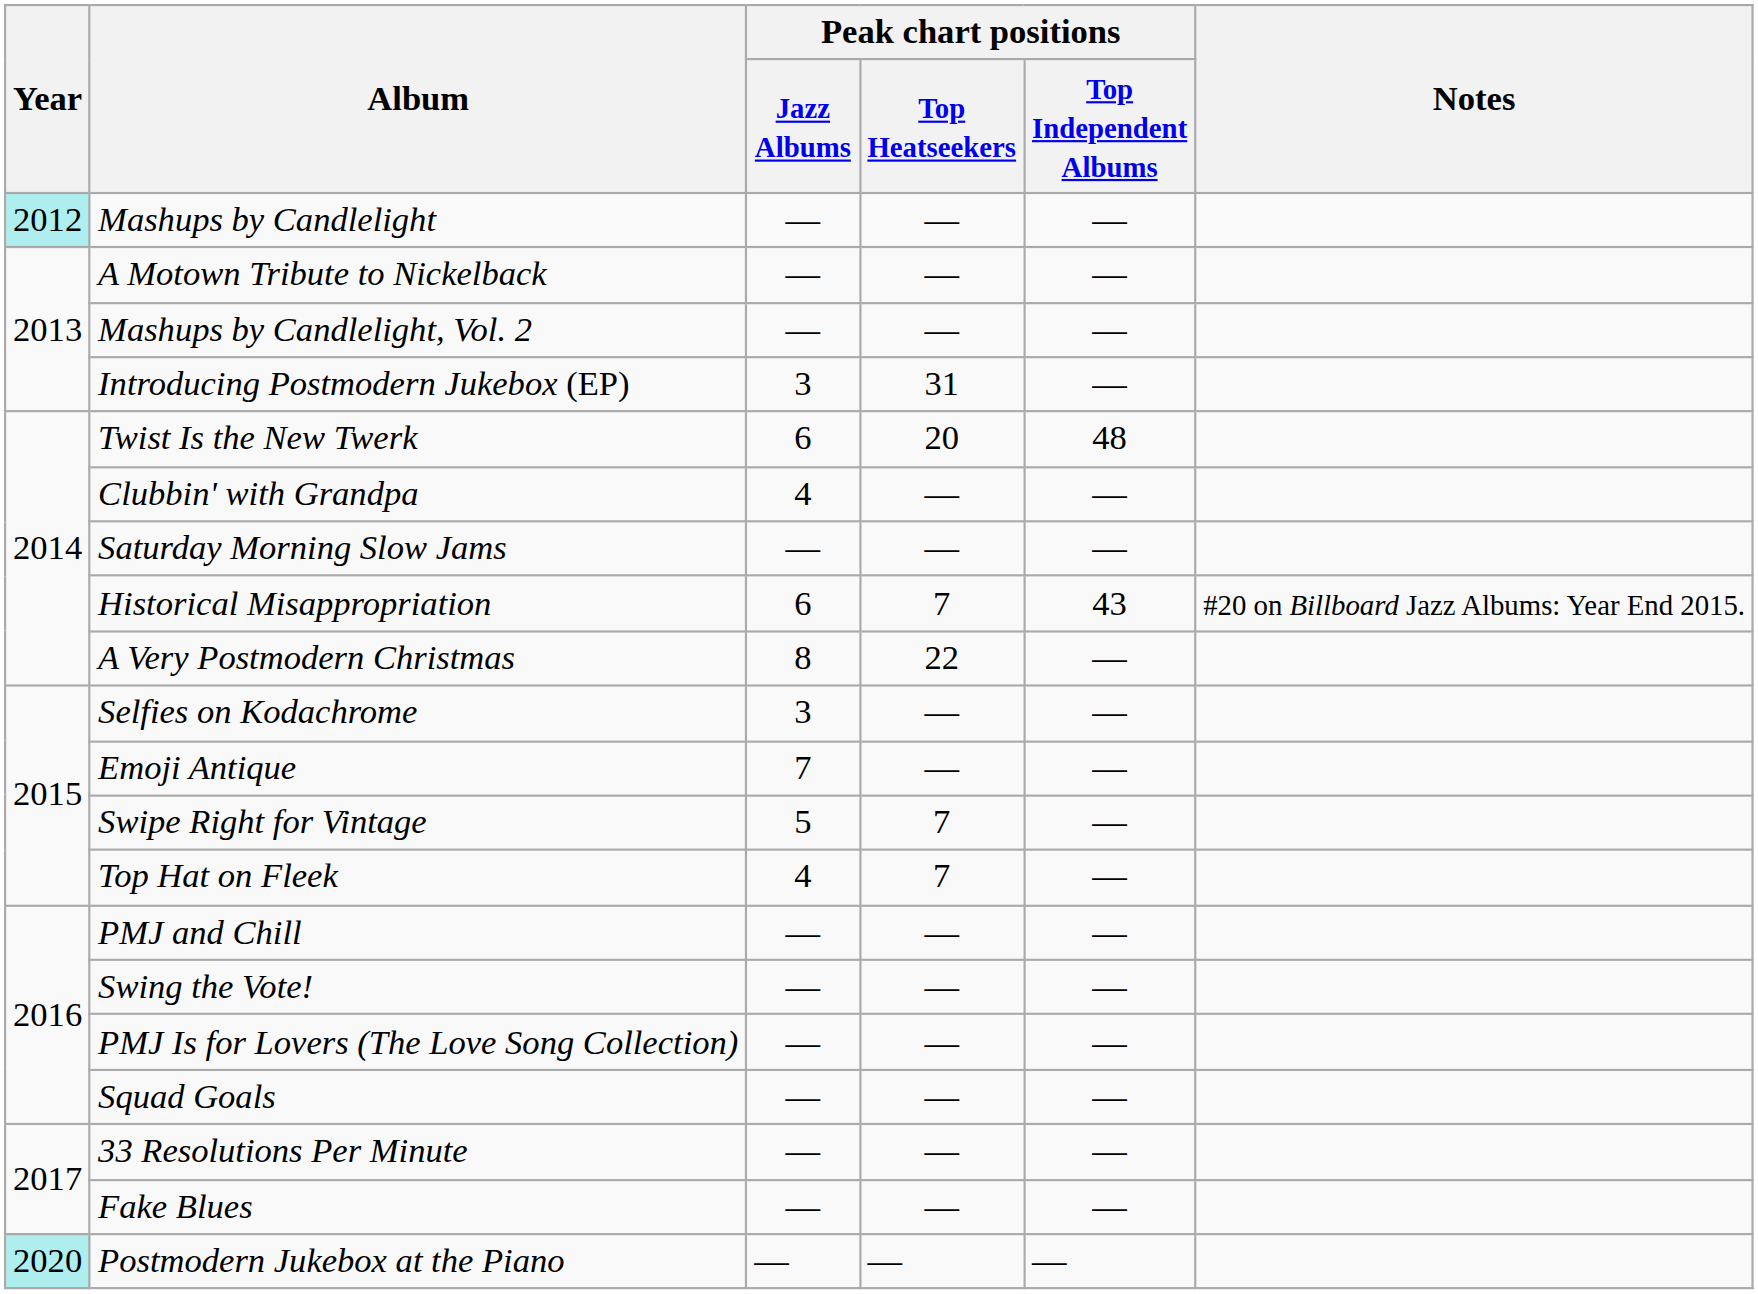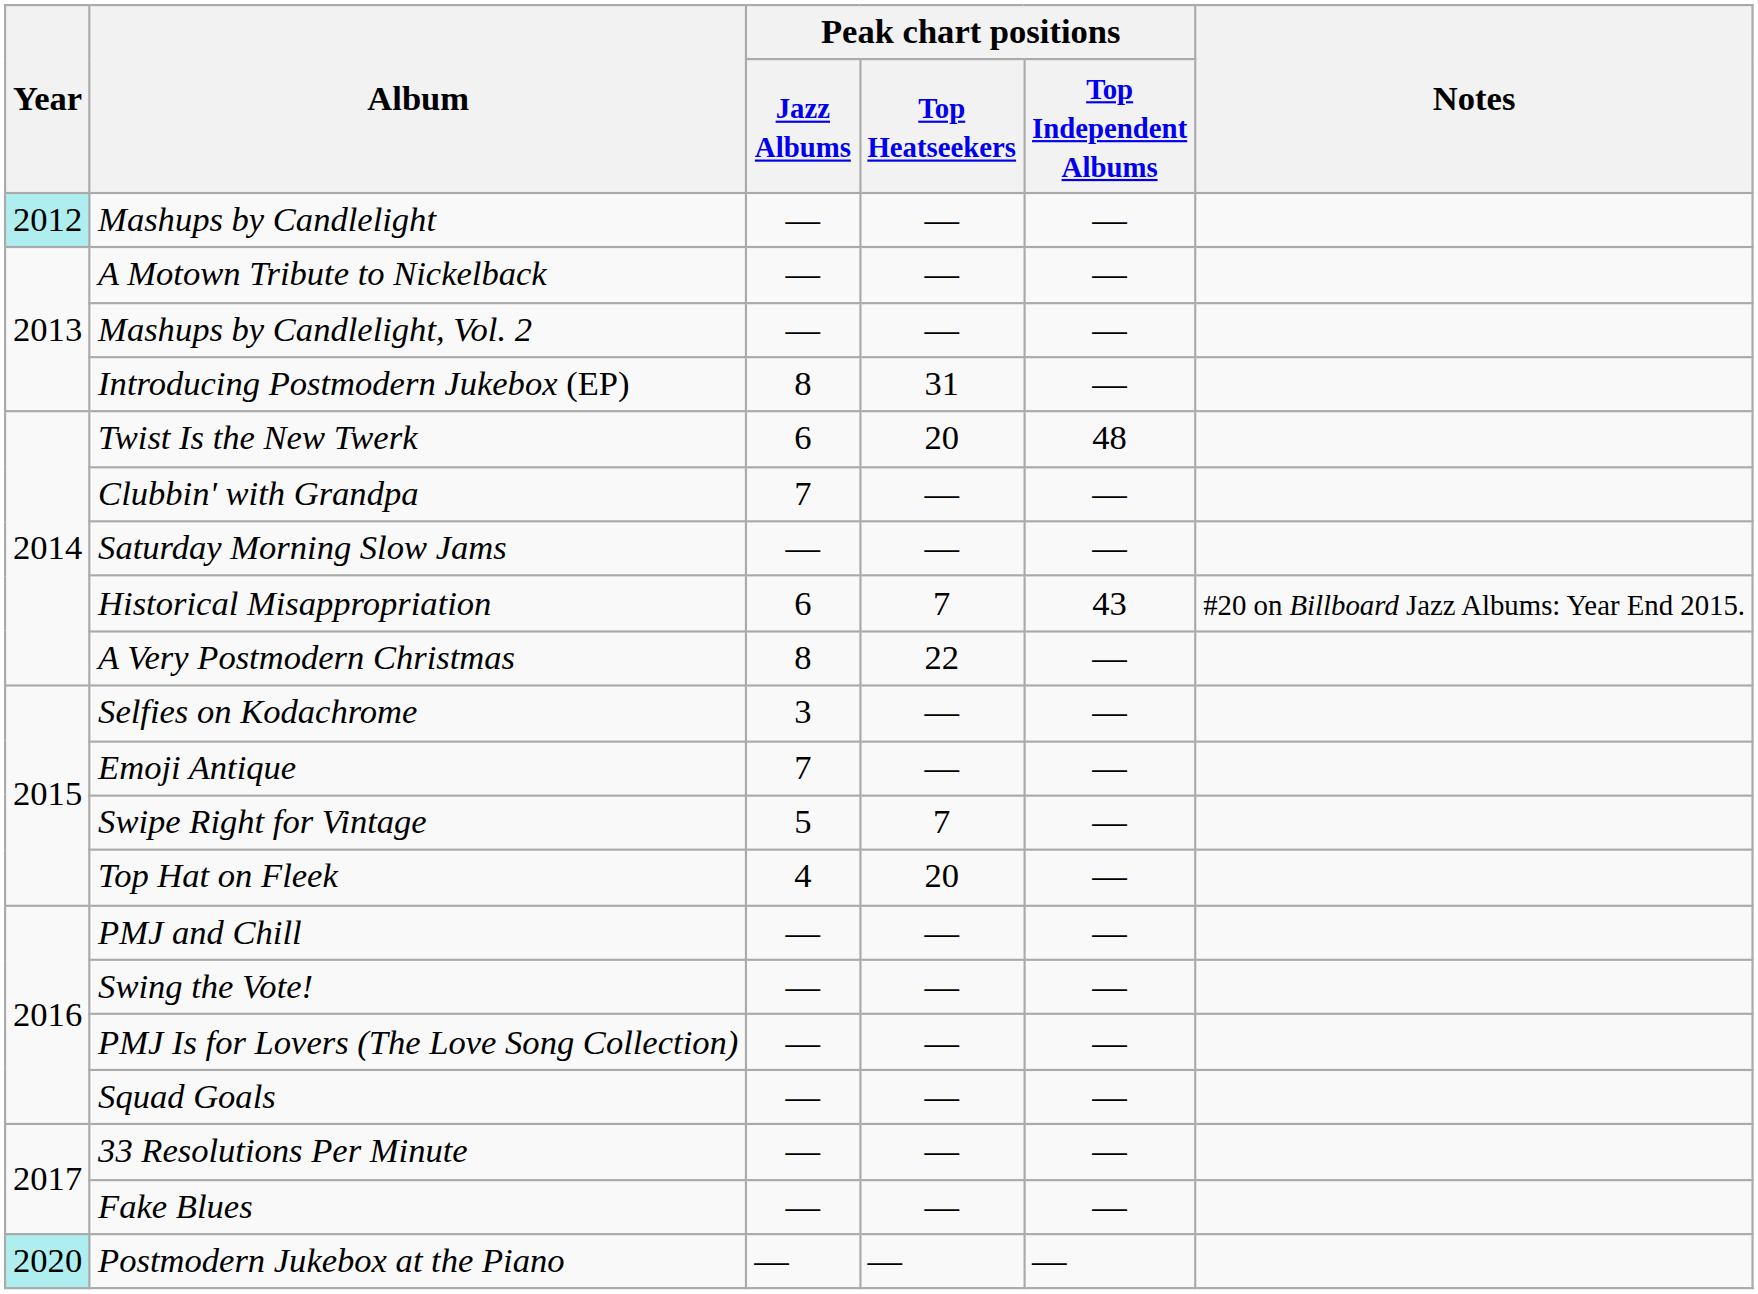Introducing Postmodern Jukebox (EP) | Peak chart positions / Jazz Albums: 3 -> 8
Clubbin' with Grandpa | Peak chart positions / Jazz Albums: 4 -> 7
Top Hat on Fleek | Peak chart positions / Top Heatseekers: 7 -> 20
